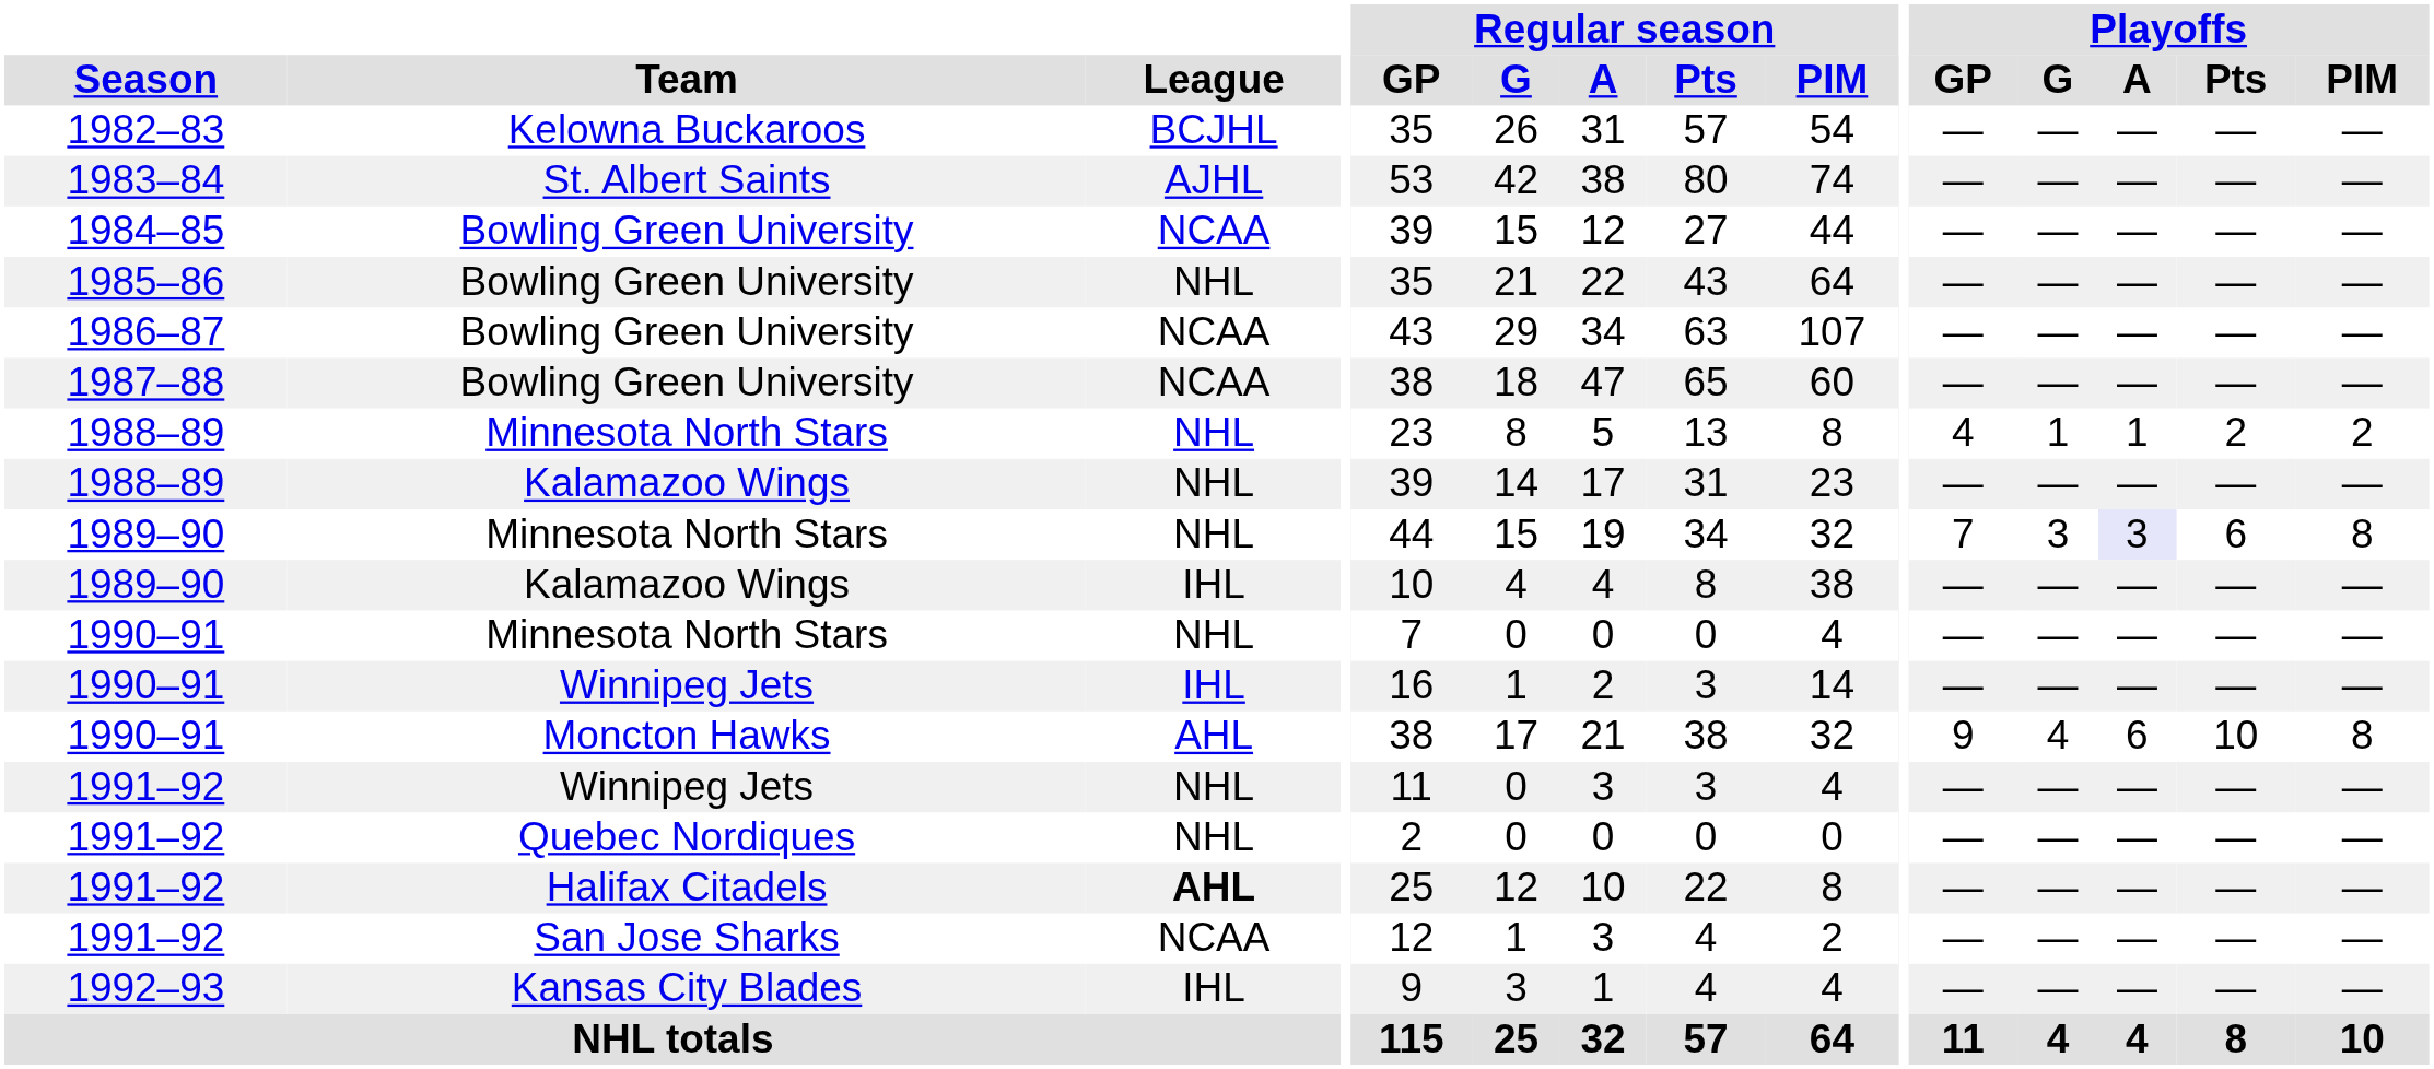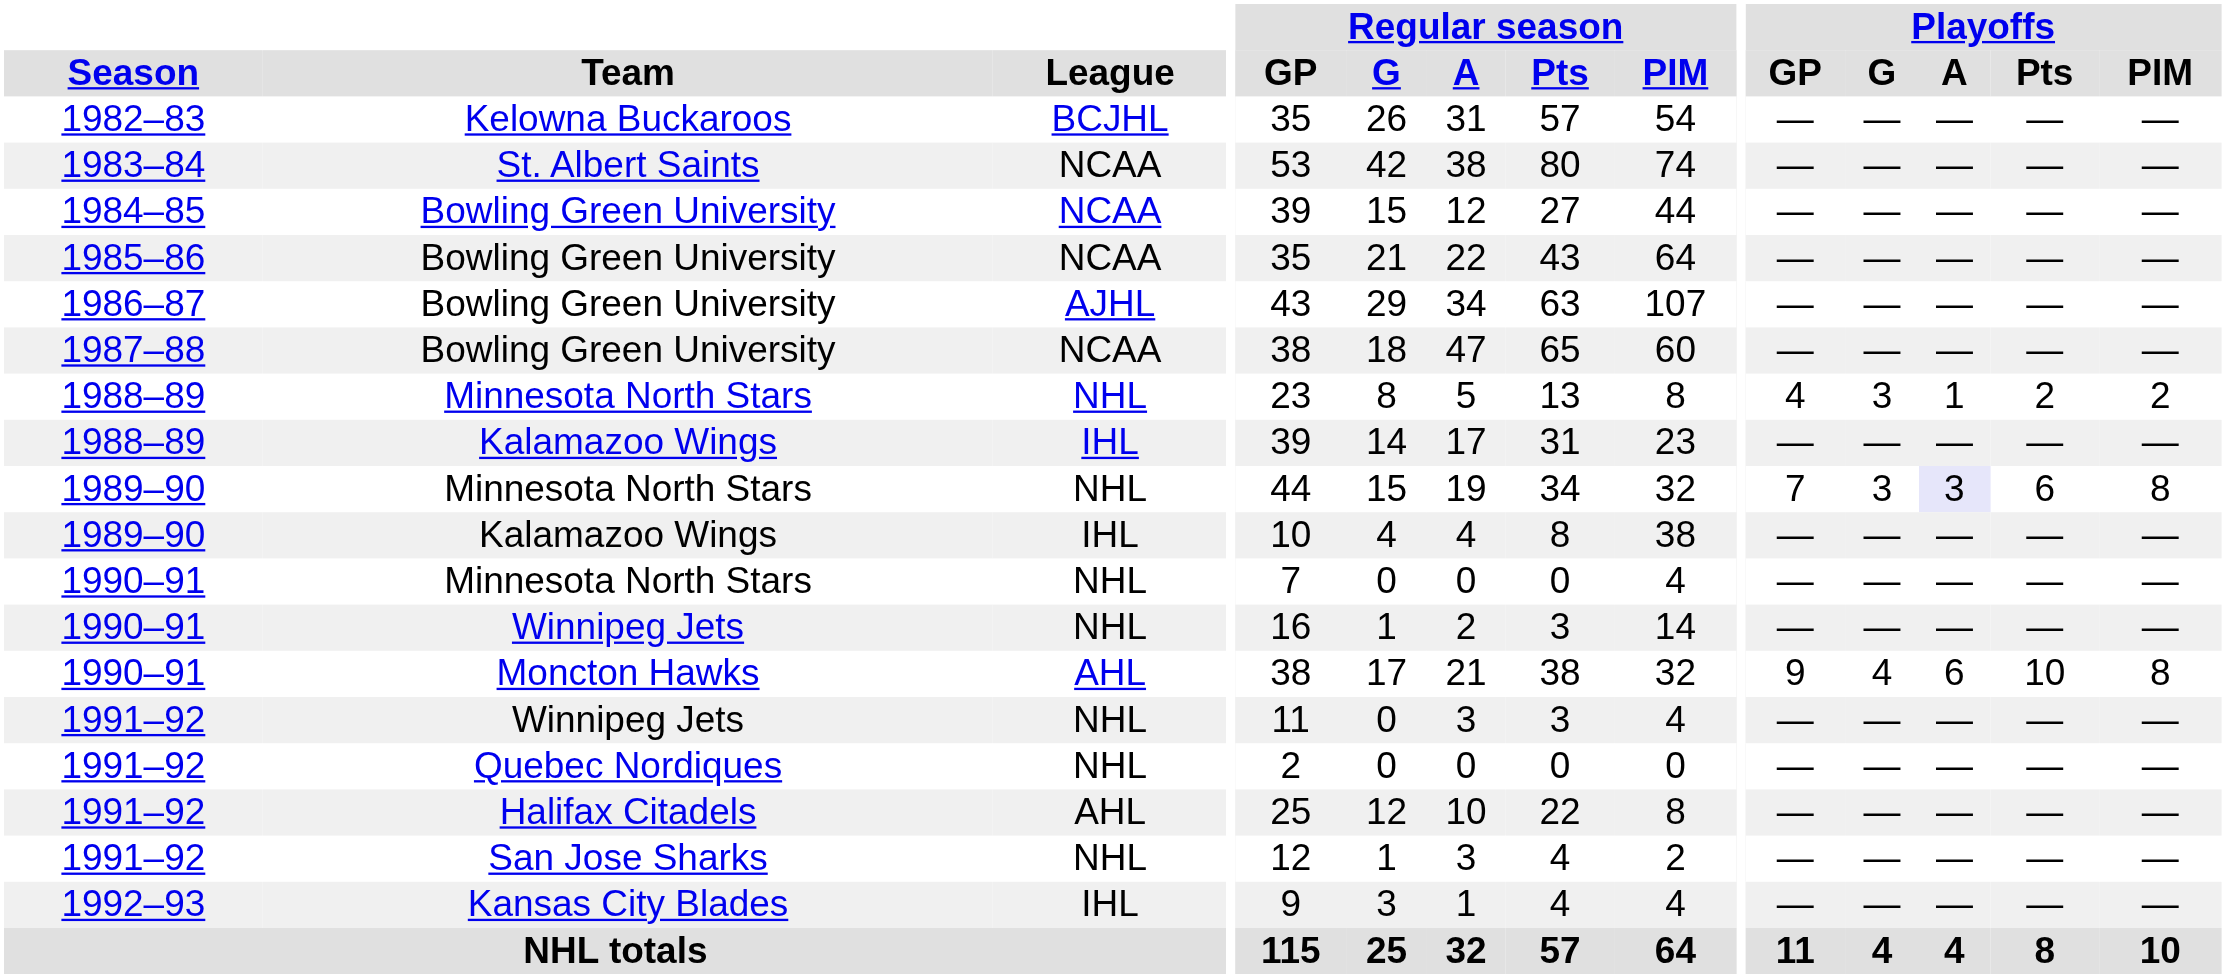1983–84 | League: AJHL -> NCAA
1985–86 | League: NHL -> NCAA
1986–87 | League: NCAA -> AJHL
1988–89 / Minnesota North Stars | Playoffs / G: 1 -> 3
1988–89 / Kalamazoo Wings | League: NHL -> IHL
1990–91 / Winnipeg Jets | League: IHL -> NHL
1991–92 / Halifax Citadels | League: bold -> normal
1991–92 / San Jose Sharks | League: NCAA -> NHL
